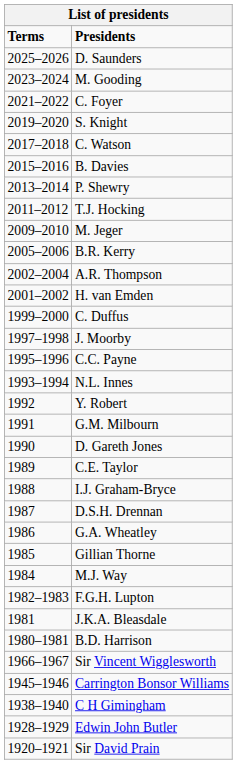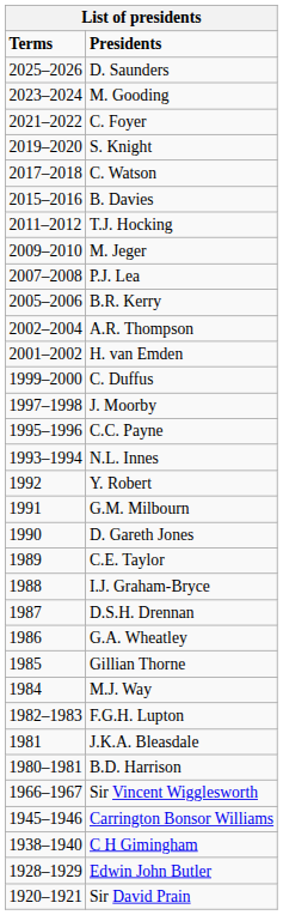- row: 2013–2014 | P. Shewry
+ row: 2007–2008 | P.J. Lea
